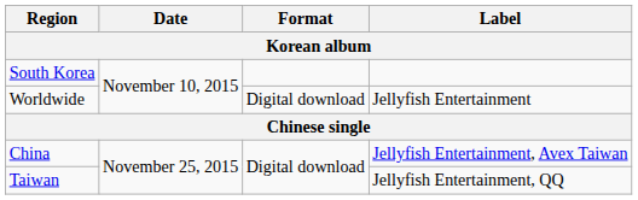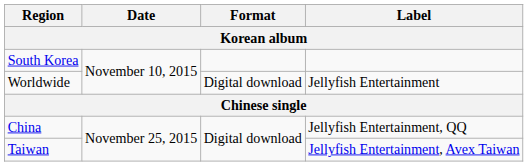China | Label: Jellyfish Entertainment, Avex Taiwan -> Jellyfish Entertainment, QQ
Taiwan | Label: Jellyfish Entertainment, QQ -> Jellyfish Entertainment, Avex Taiwan
